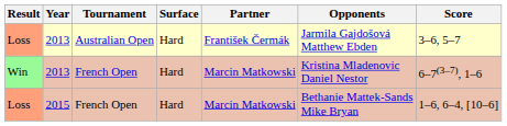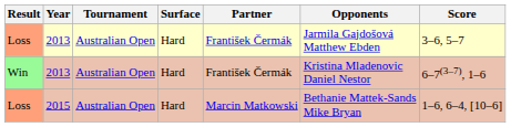Win | Tournament: French Open -> Australian Open
Win | Partner: Marcin Matkowski -> František Čermák
Loss / 2015 | Tournament: French Open -> Australian Open
